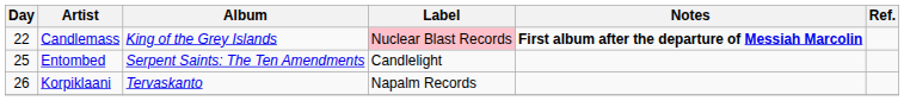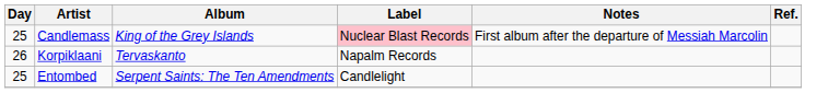Candlemass | Day: 22 -> 25
Candlemass | Notes: bold -> normal
rows swapped: Entombed <-> Korpiklaani
